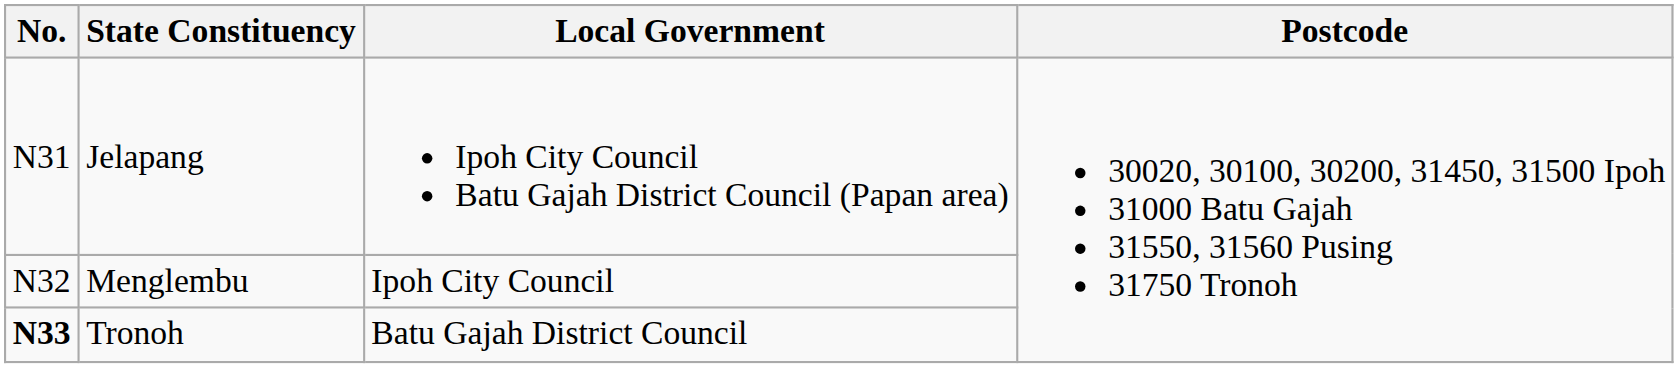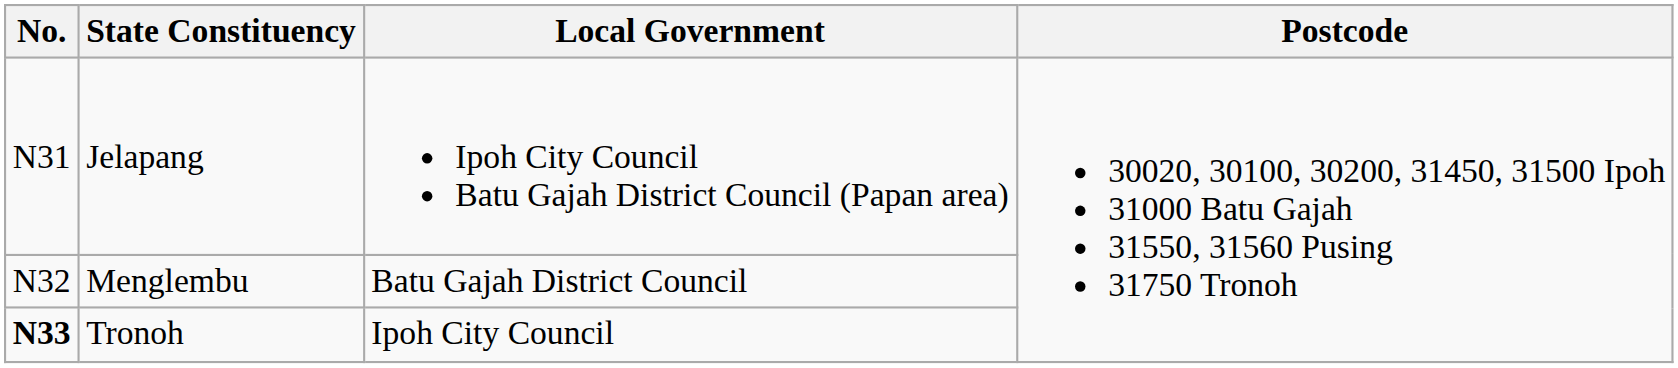Menglembu | Local Government: Ipoh City Council -> Batu Gajah District Council
Tronoh | Local Government: Batu Gajah District Council -> Ipoh City Council
